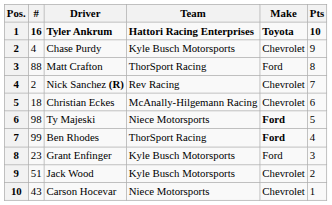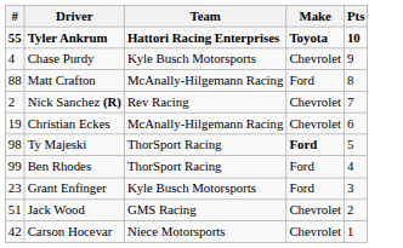- column: Pos. | 1 | 2 | 3 | 4 | 5 | 6 | 7 | 8 | 9 | 10
Tyler Ankrum | #: 16 -> 55
Matt Crafton | Team: ThorSport Racing -> McAnally-Hilgemann Racing
Christian Eckes | #: 18 -> 19
Ty Majeski | Team: Niece Motorsports -> ThorSport Racing
Ben Rhodes | Make: bold -> normal
Jack Wood | Team: Kyle Busch Motorsports -> GMS Racing
Carson Hocevar | #: 43 -> 42
